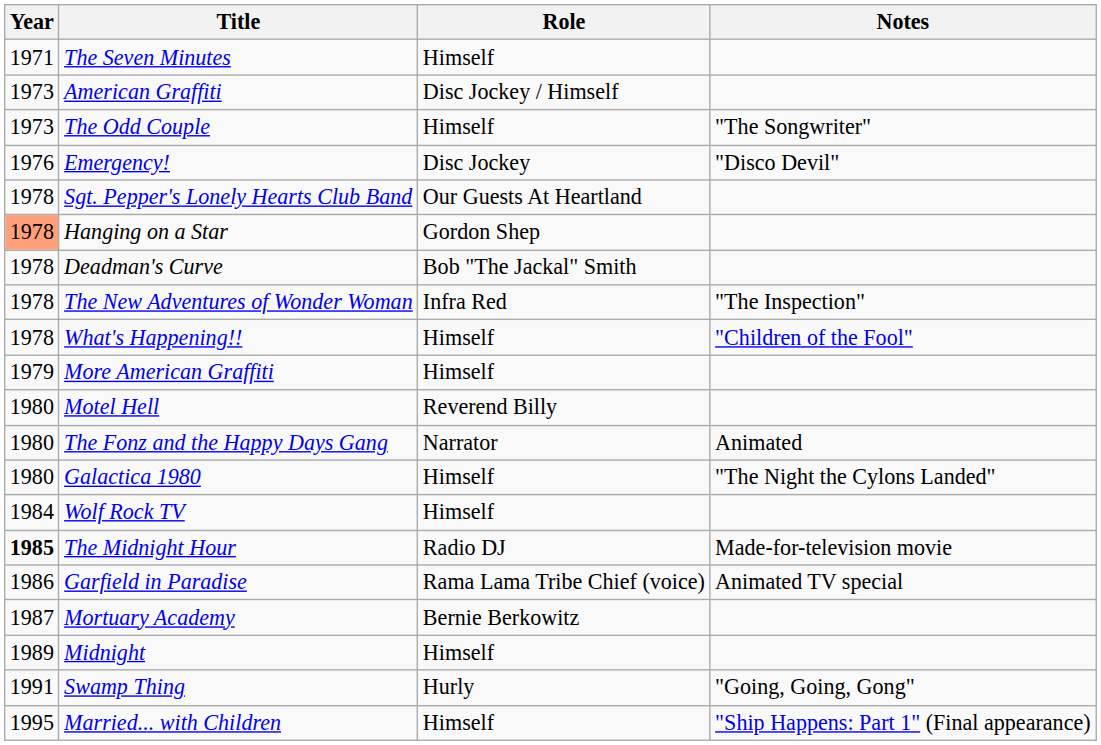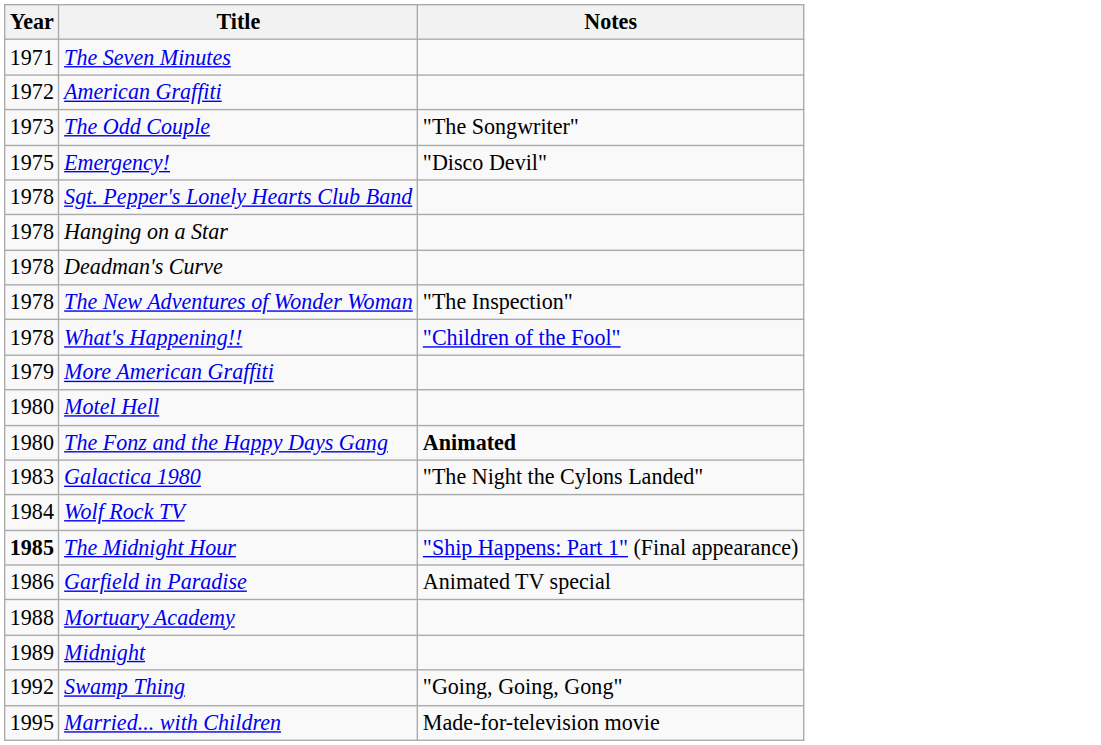- column: Role | Himself | Disc Jockey / Himself | Himself | Disc Jockey | Our Guests At Heartland | Gordon Shep | Bob "The Jackal" Smith | Infra Red | Himself | Himself | Reverend Billy | Narrator | Himself | Himself | Radio DJ | Rama Lama Tribe Chief (voice) | Bernie Berkowitz | Himself | Hurly | Himself
American Graffiti | Year: 1973 -> 1972
Emergency! | Year: 1976 -> 1975
Hanging on a Star | Year: lightsalmon background -> no background
The Fonz and the Happy Days Gang | Notes: normal -> bold
Galactica 1980 | Year: 1980 -> 1983
The Midnight Hour | Notes: Made-for-television movie -> "Ship Happens: Part 1" (Final appearance)
Mortuary Academy | Year: 1987 -> 1988
Swamp Thing | Year: 1991 -> 1992
Married... with Children | Notes: "Ship Happens: Part 1" (Final appearance) -> Made-for-television movie
